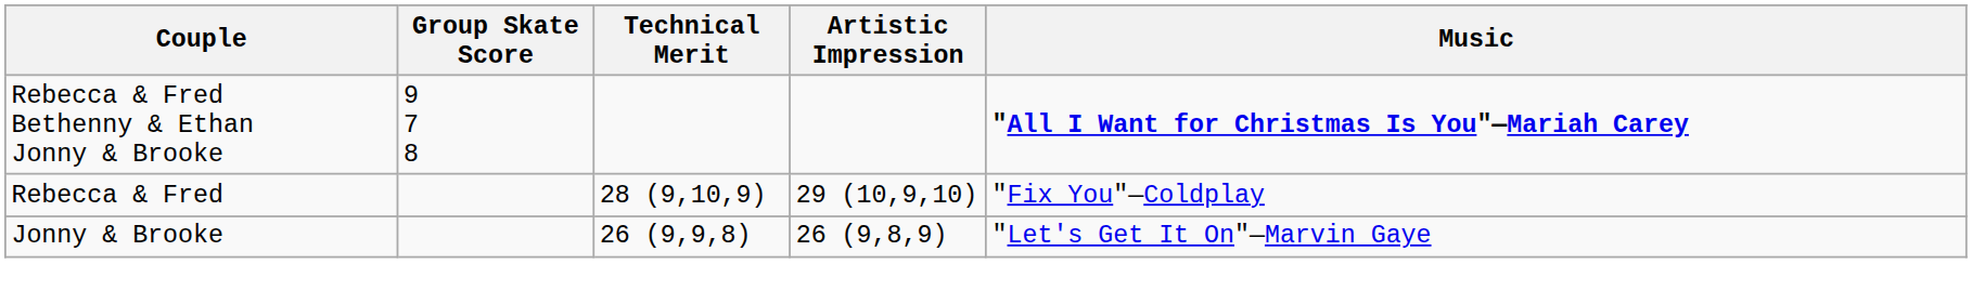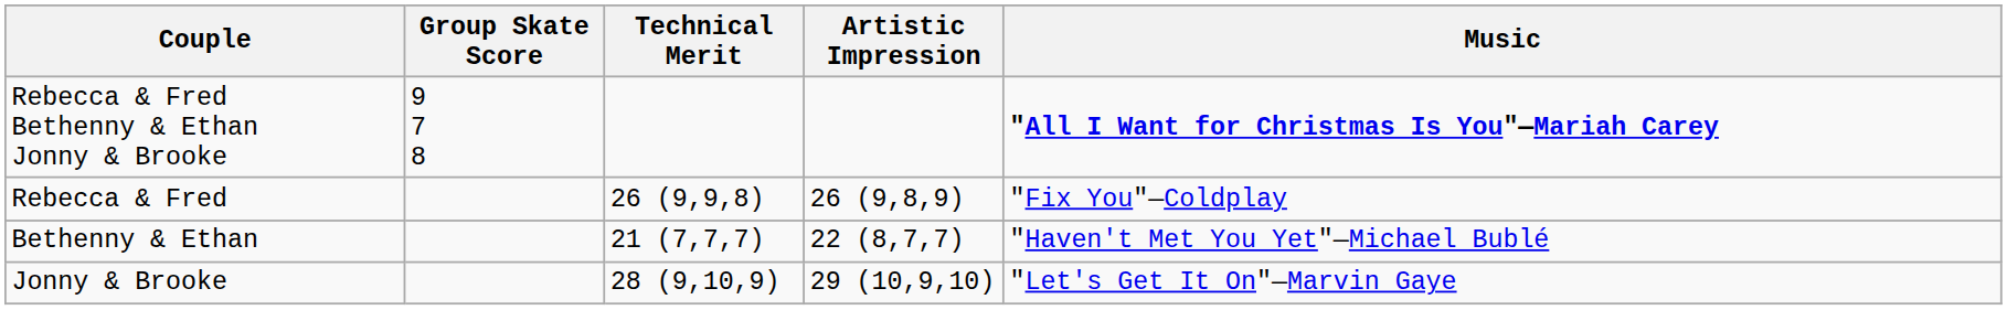Rebecca & Fred | Technical Merit: 28 (9,10,9) -> 26 (9,9,8)
Rebecca & Fred | Artistic Impression: 29 (10,9,10) -> 26 (9,8,9)
+ row: Bethenny & Ethan | 21 (7,7,7) | 22 (8,7,7) | "Haven't Met You Yet"—Michael Bublé
Jonny & Brooke | Technical Merit: 26 (9,9,8) -> 28 (9,10,9)
Jonny & Brooke | Artistic Impression: 26 (9,8,9) -> 29 (10,9,10)
